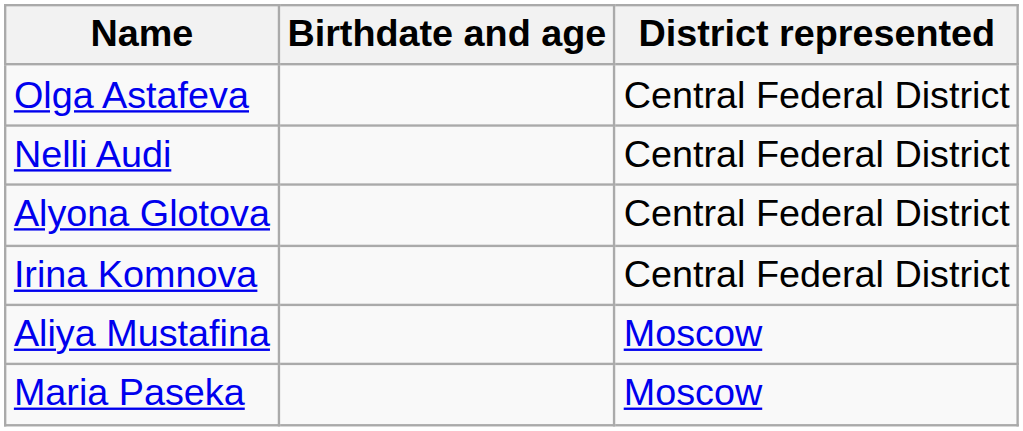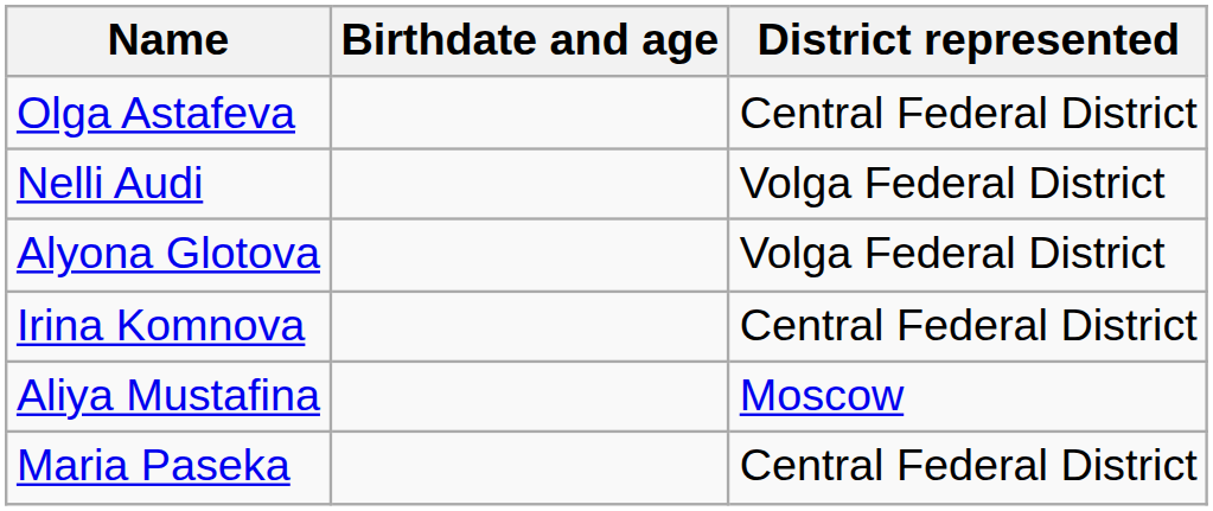Nelli Audi | District represented: Central Federal District -> Volga Federal District
Alyona Glotova | District represented: Central Federal District -> Volga Federal District
Maria Paseka | District represented: Moscow -> Central Federal District
